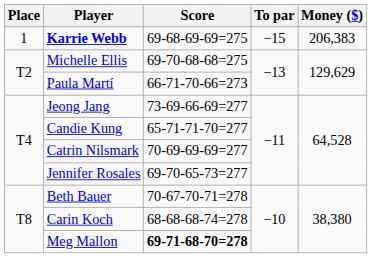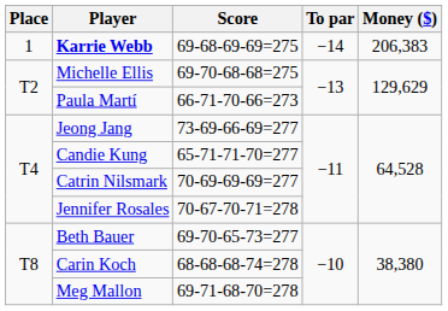Karrie Webb | To par: −15 -> −14
Jennifer Rosales | Score: 69-70-65-73=277 -> 70-67-70-71=278
Beth Bauer | Score: 70-67-70-71=278 -> 69-70-65-73=277
Meg Mallon | Score: bold -> normal
